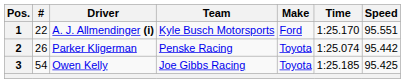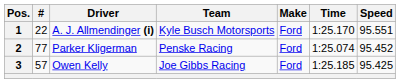2 | #: 26 -> 77
2 | Make: Toyota -> Ford
2 | Speed: 95.442 -> 95.452
3 | #: 54 -> 57
3 | Make: Toyota -> Ford
